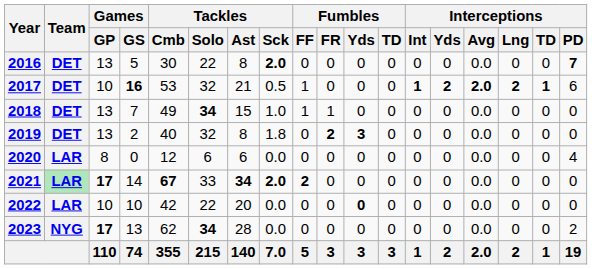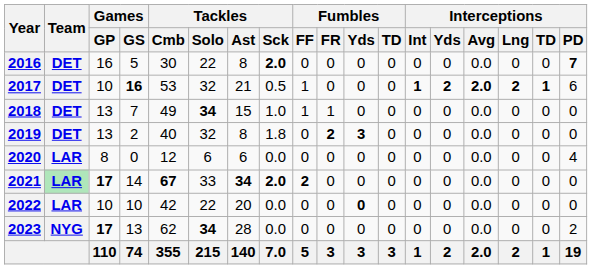2016 | Games / GP: 13 -> 16
